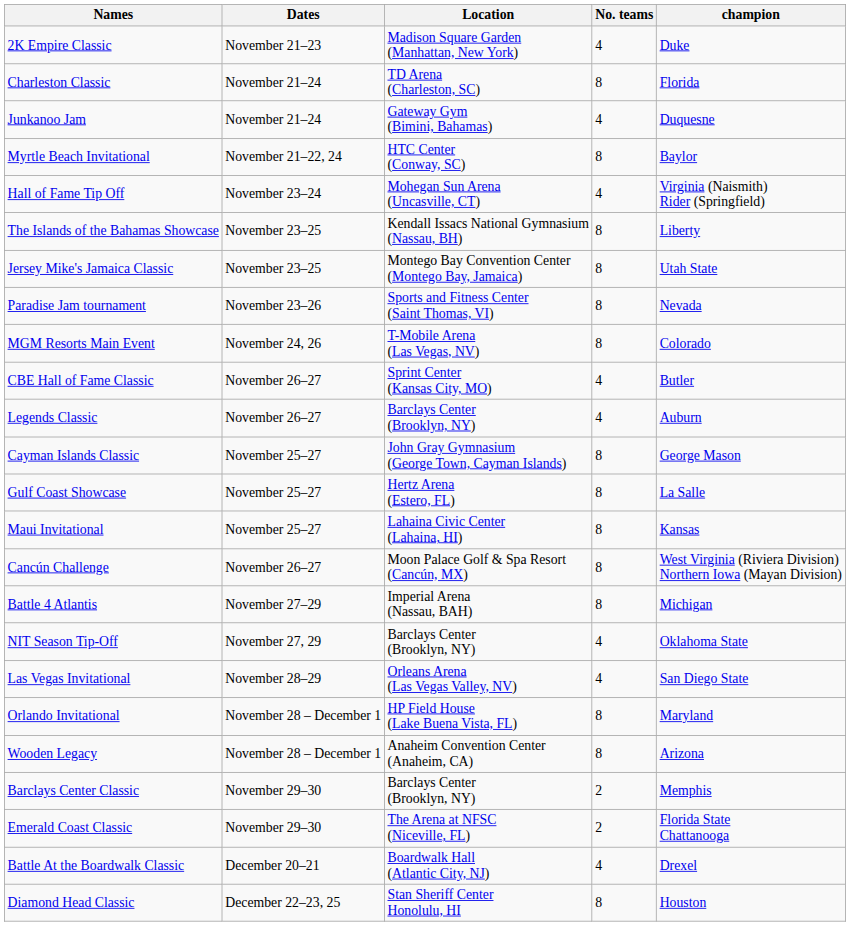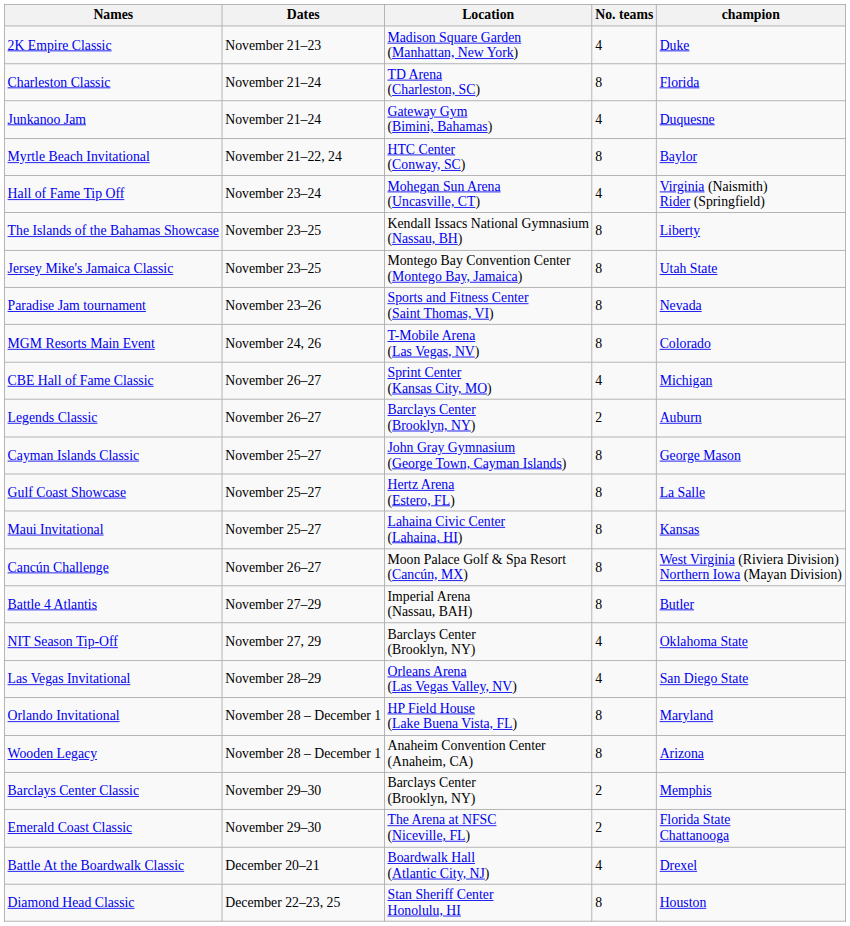CBE Hall of Fame Classic | champion: Butler -> Michigan
Legends Classic | No. teams: 4 -> 2
Battle 4 Atlantis | champion: Michigan -> Butler
